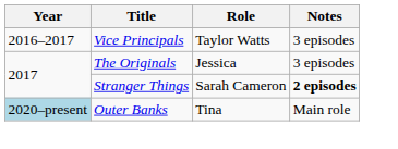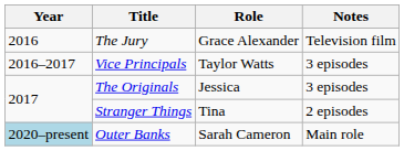+ row: 2016 | The Jury | Grace Alexander | Television film
Stranger Things | Role: Sarah Cameron -> Tina
Stranger Things | Notes: bold -> normal
Outer Banks | Role: Tina -> Sarah Cameron
